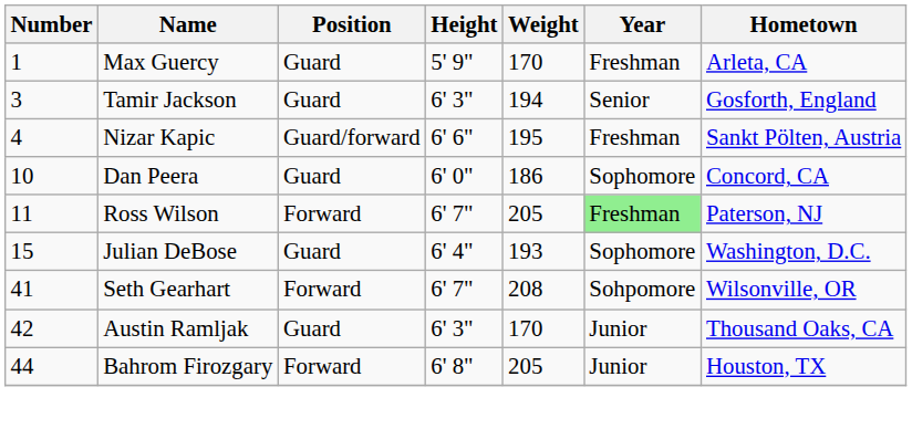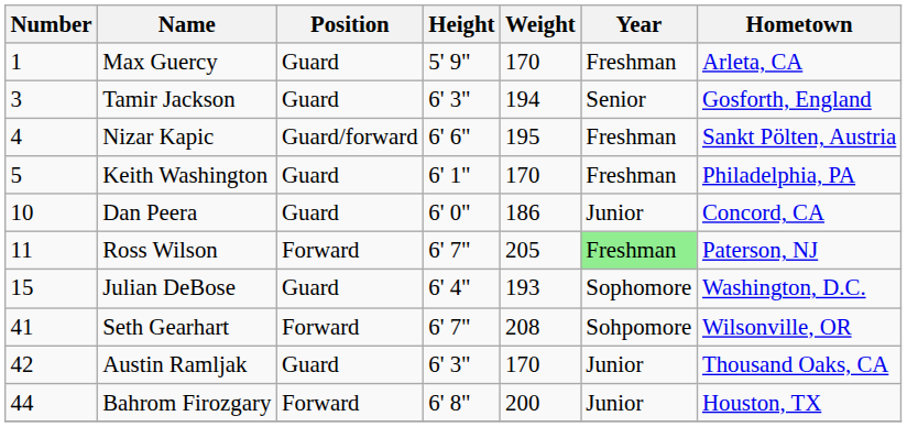+ row: 5 | Keith Washington | Guard | 6' 1" | 170 | Freshman | Philadelphia, PA
Dan Peera | Year: Sophomore -> Junior
Bahrom Firozgary | Weight: 205 -> 200
